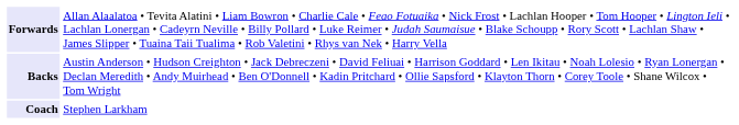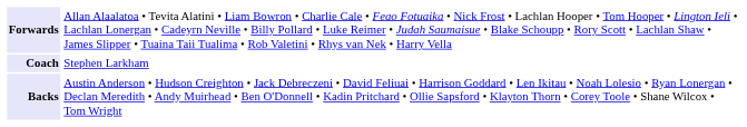rows swapped: Backs <-> Coach
